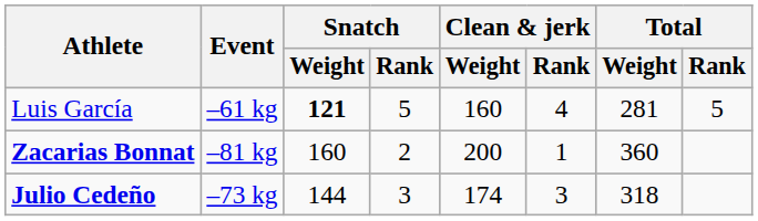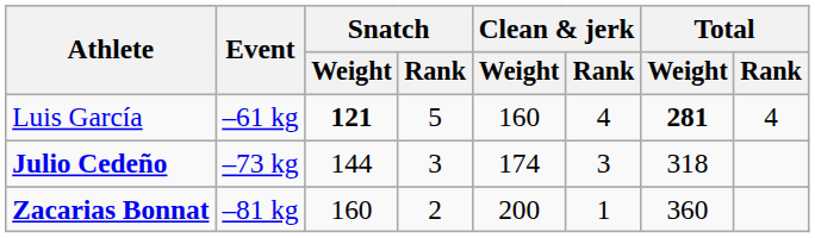Luis García | Total / Weight: normal -> bold
Luis García | Total / Rank: 5 -> 4
rows swapped: Julio Cedeño <-> Zacarias Bonnat
